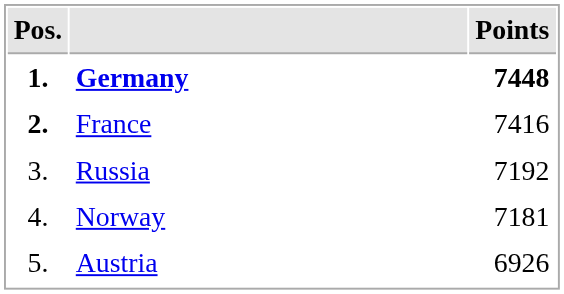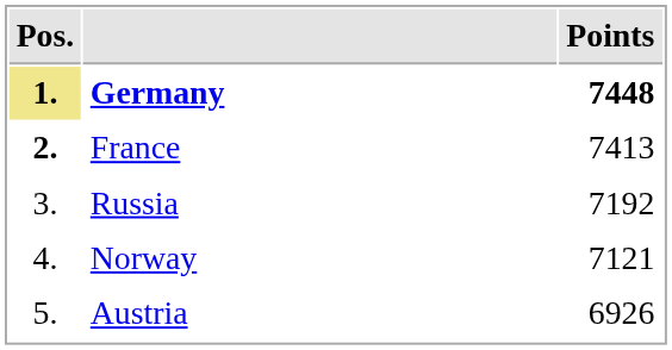Germany | Pos.: no background -> khaki background
France | Points: 7416 -> 7413
Norway | Points: 7181 -> 7121
